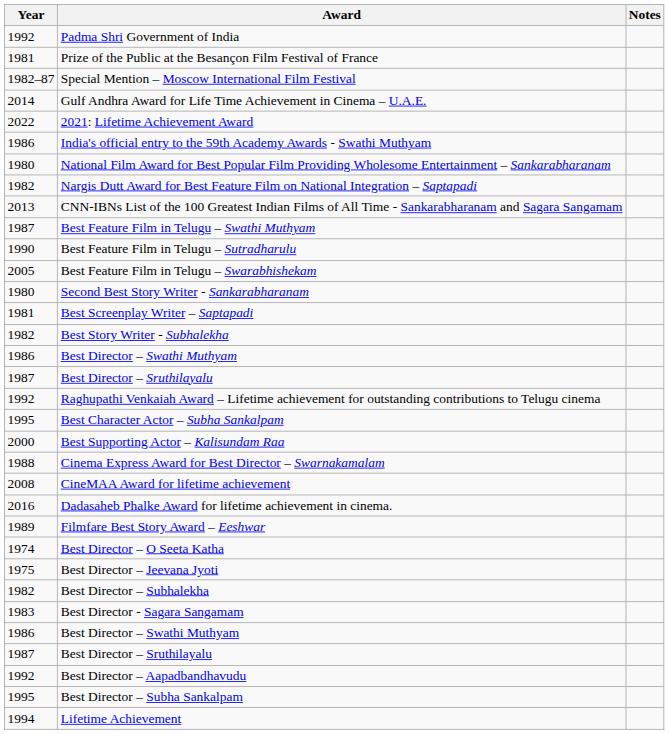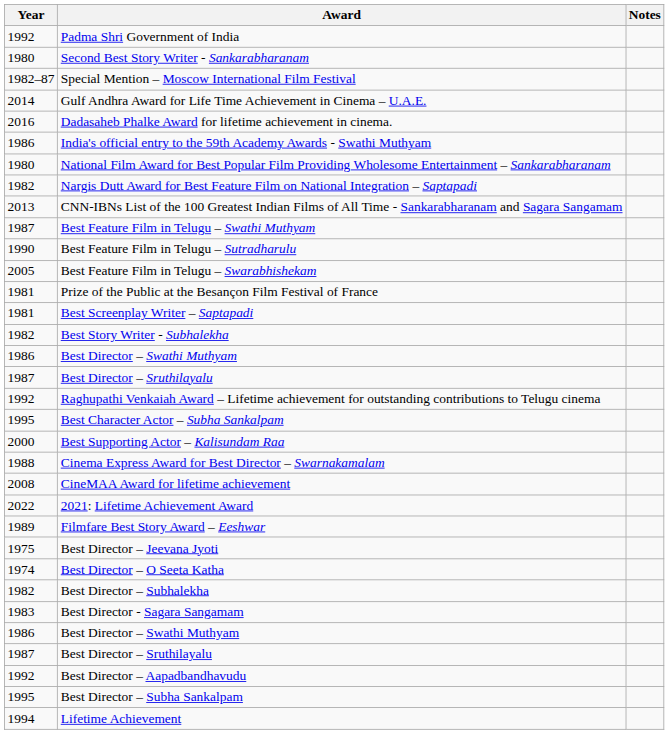rows swapped: Prize of the Public at the Besançon Film Festival of France <-> Second Best Story Writer - Sankarabharanam
rows swapped: Dadasaheb Phalke Award for lifetime achievement in cinema. <-> 2021: Lifetime Achievement Award
rows swapped: Best Director – O Seeta Katha <-> Best Director – Jeevana Jyoti
